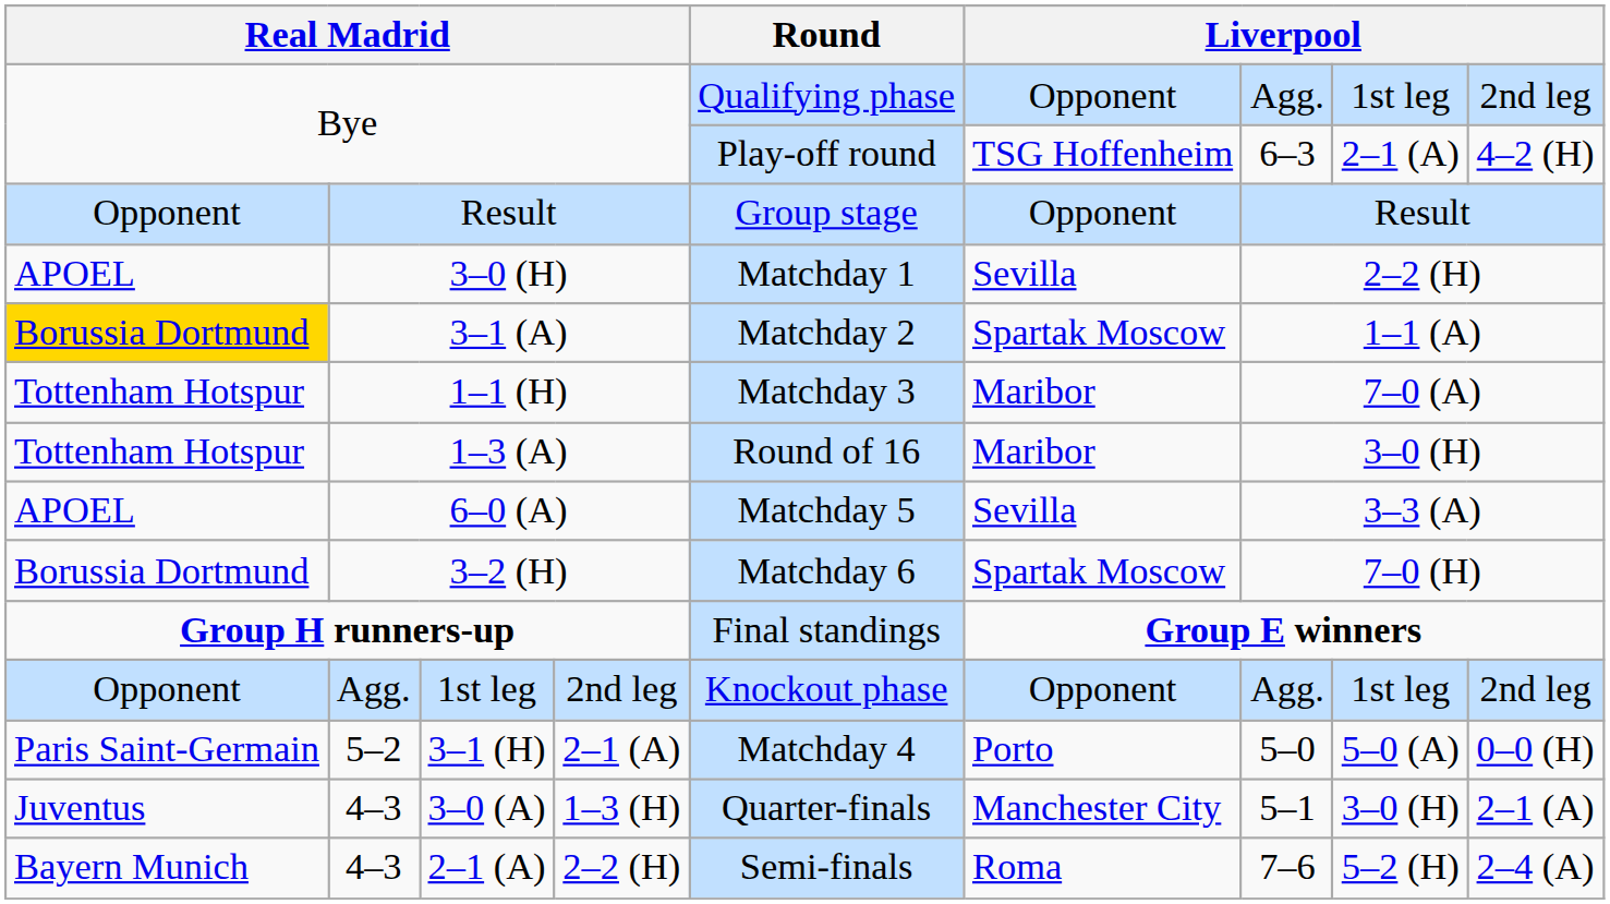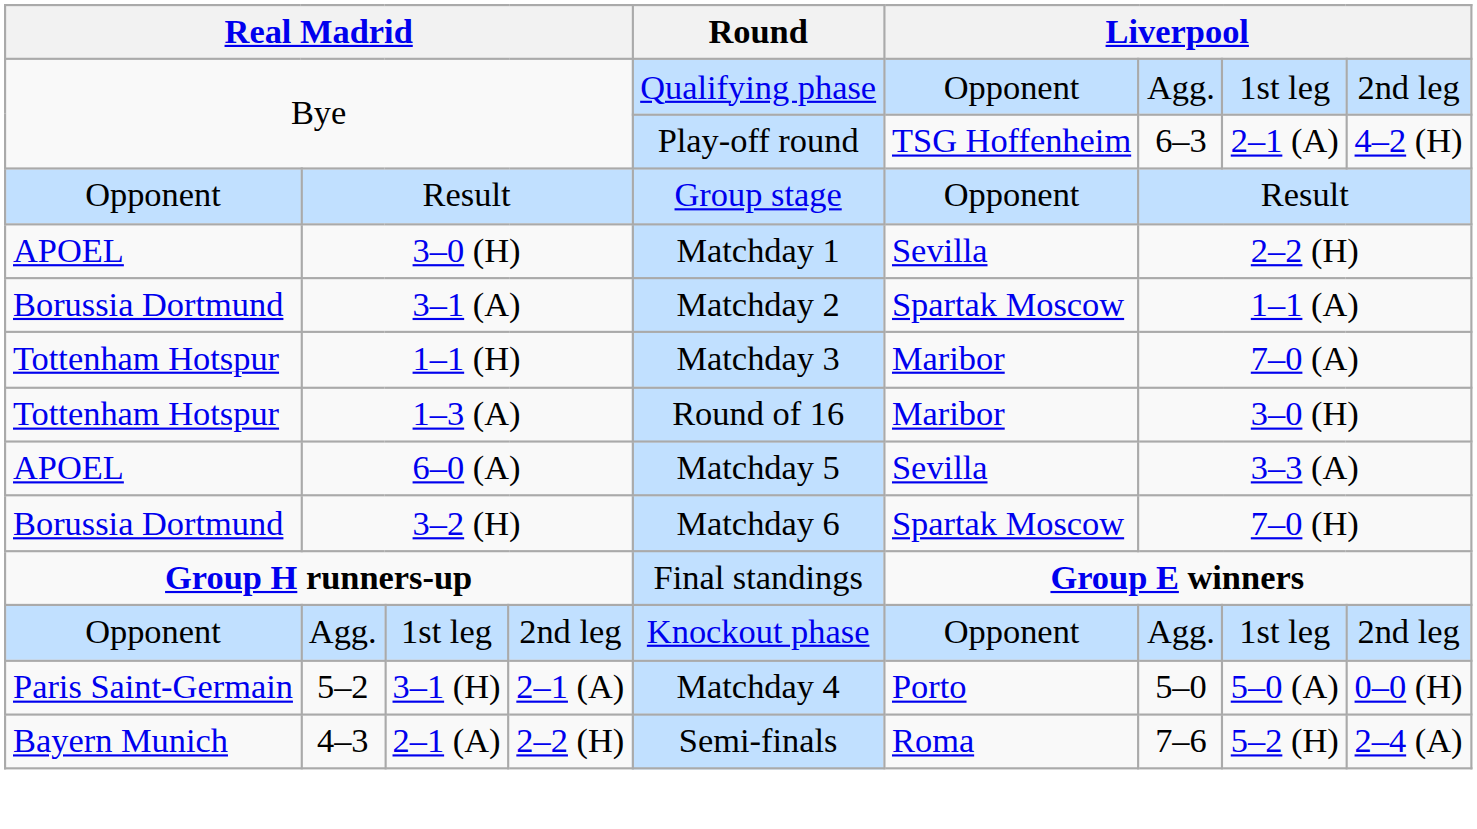3–1 (A) | column 1: gold background -> no background
- row: Juventus | 4–3 | 3–0 (A) | 1–3 (H) | Quarter-finals | Manchester City | 5–1 | 3–0 (H) | 2–1 (A)
